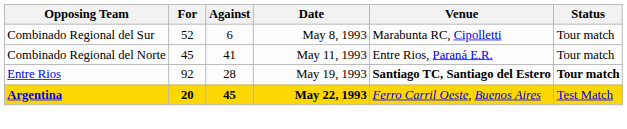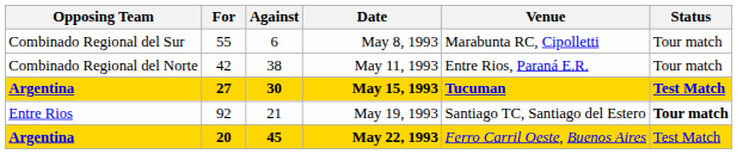May 8, 1993 | For: 52 -> 55
May 11, 1993 | For: 45 -> 42
May 11, 1993 | Against: 41 -> 38
+ row: Argentina | 27 | 30 | May 15, 1993 | Tucuman | Test Match
May 19, 1993 | Against: 28 -> 21
May 19, 1993 | Venue: bold -> normal
